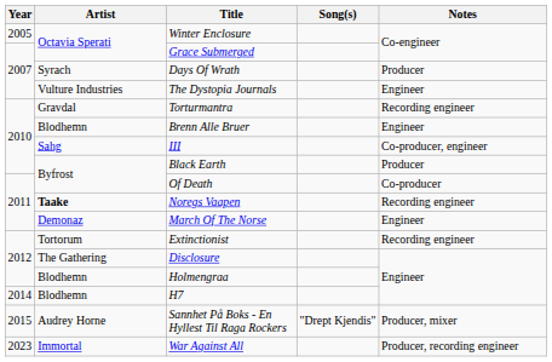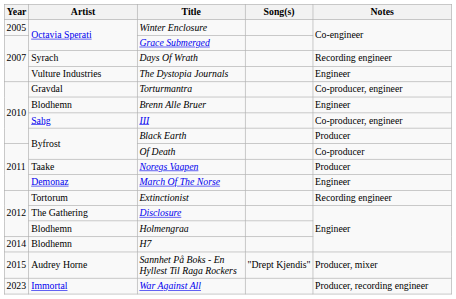Days Of Wrath | Notes: Producer -> Recording engineer
Torturmantra | Notes: Recording engineer -> Co-producer, engineer
Noregs Vaapen | Artist: bold -> normal
Noregs Vaapen | Notes: Recording engineer -> Producer
